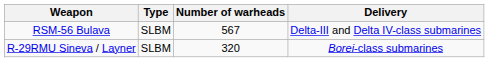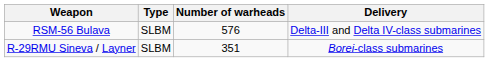RSM-56 Bulava | Number of warheads: 567 -> 576
R-29RMU Sineva / Layner | Number of warheads: 320 -> 351
